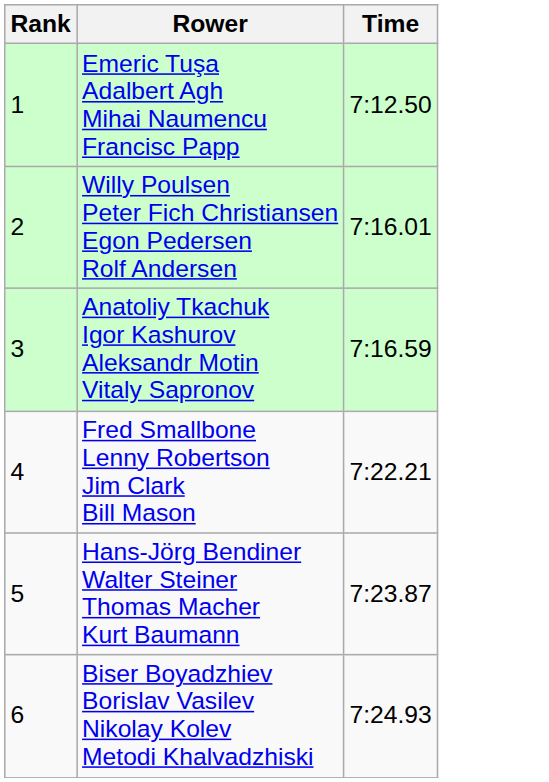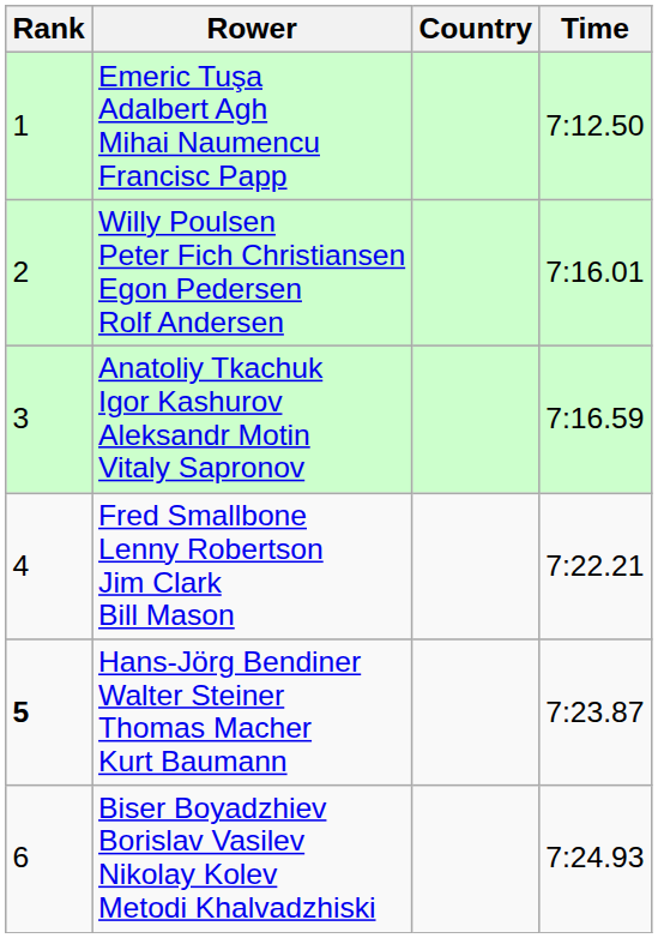+ column: Country
Hans-Jörg Bendiner Walter Steiner Thomas Macher Kurt Baumann | Rank: normal -> bold
